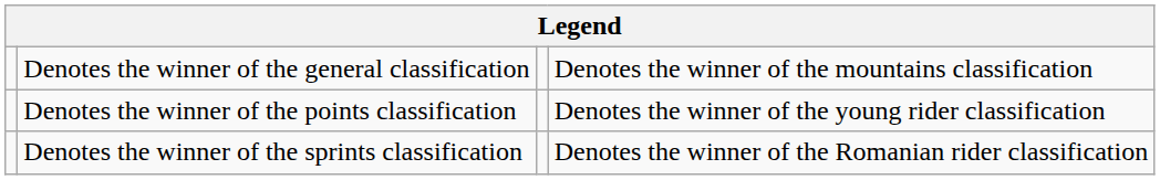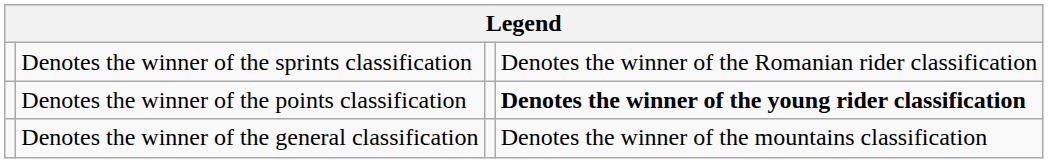rows swapped: Denotes the winner of the general classification <-> Denotes the winner of the sprints classification
Denotes the winner of the points classification | column 4: normal -> bold
